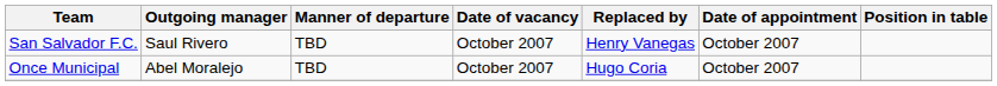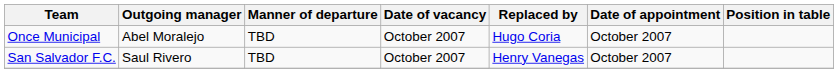rows swapped: Once Municipal <-> San Salvador F.C.
